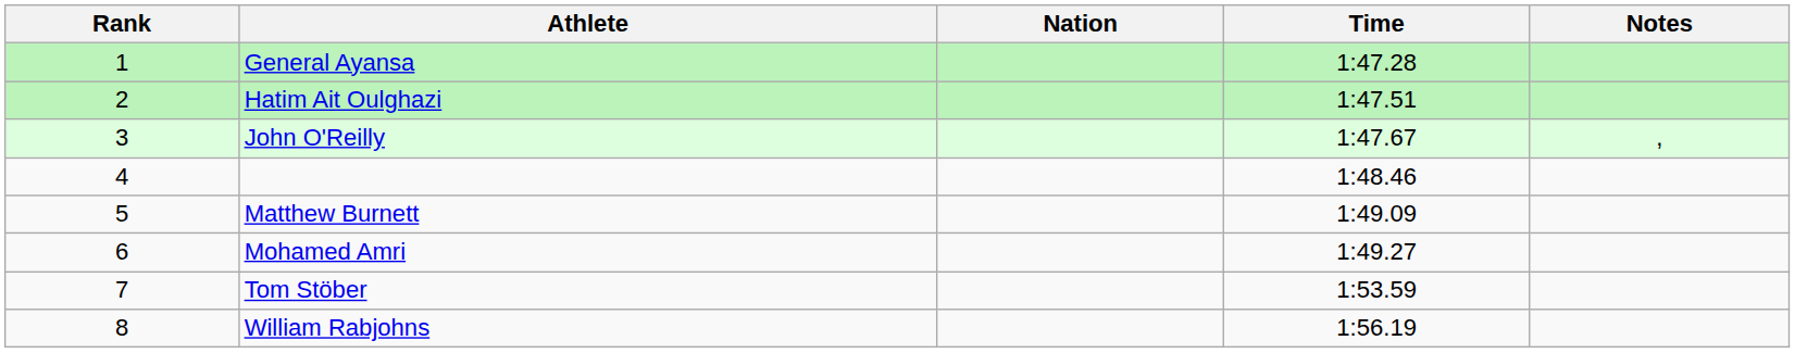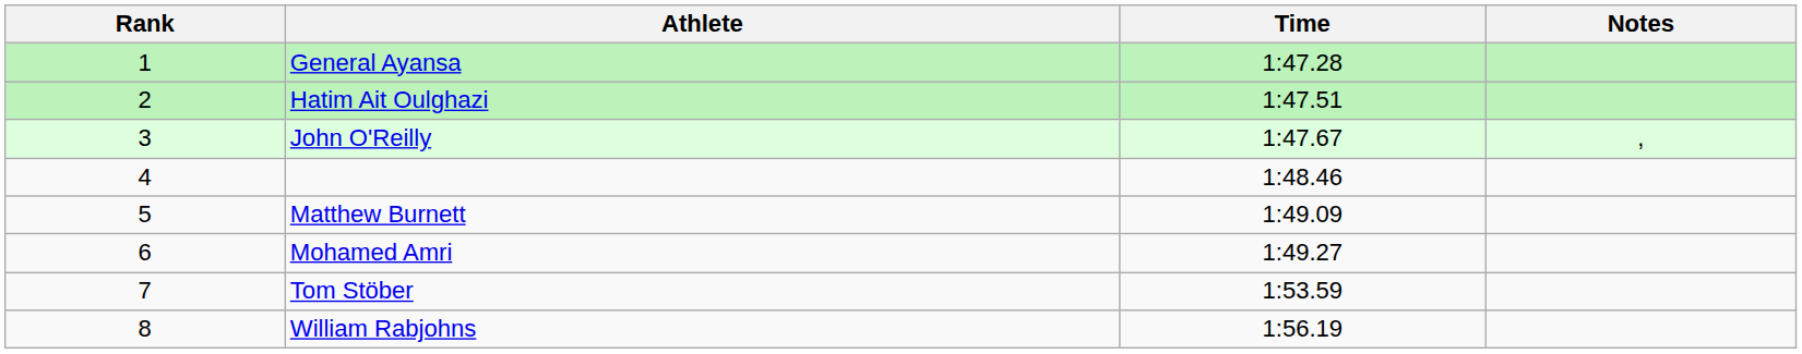- column: Nation
